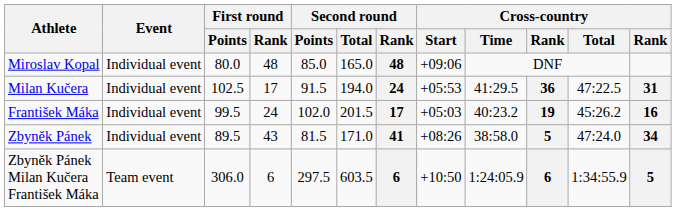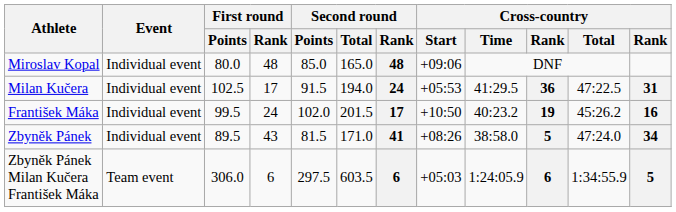František Máka | Cross-country / Start: +05:03 -> +10:50
Zbyněk Pánek Milan Kučera František Máka | Cross-country / Start: +10:50 -> +05:03
